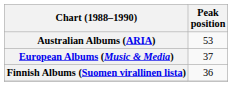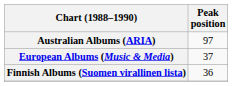Australian Albums (ARIA) | Peak position: 53 -> 97
